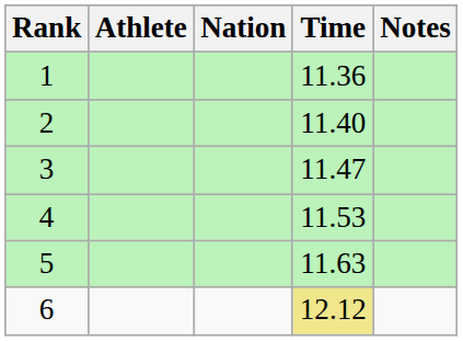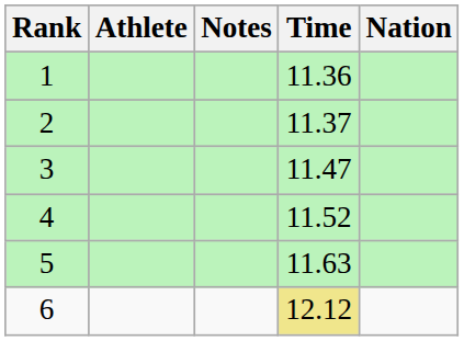columns swapped: Nation <-> Notes
2 | Time: 11.40 -> 11.37
4 | Time: 11.53 -> 11.52
